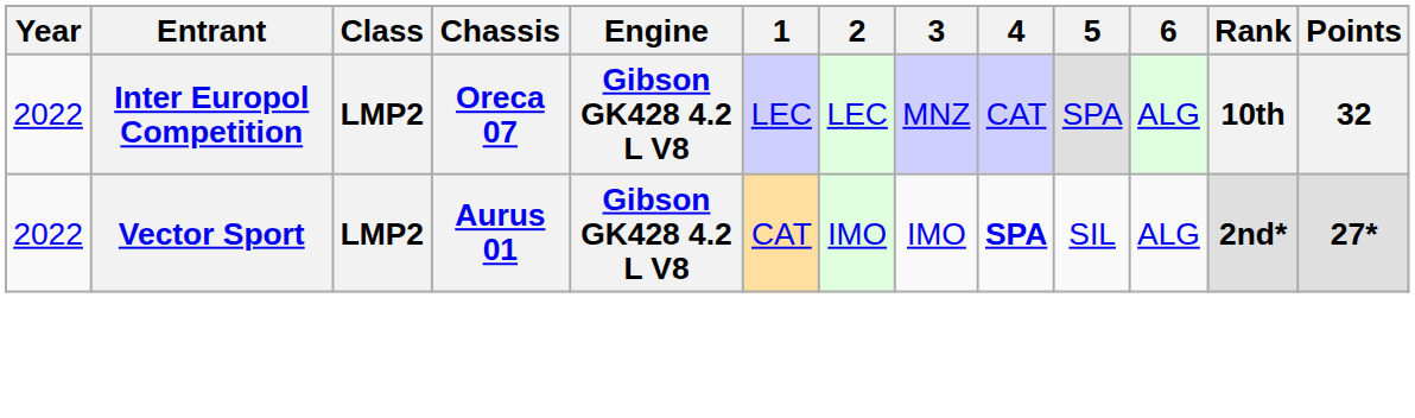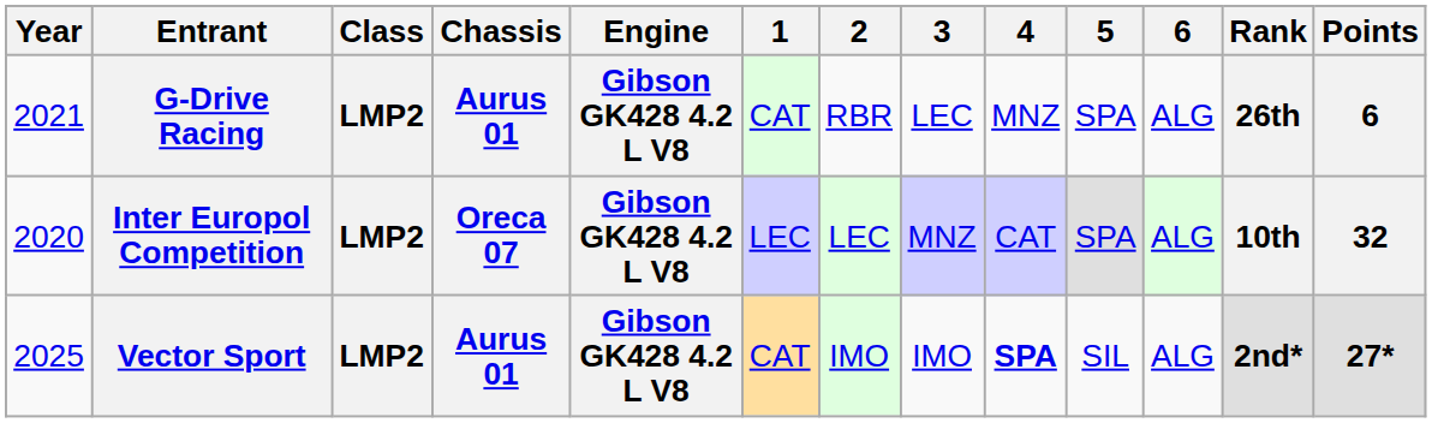+ row: 2021 | G-Drive Racing | LMP2 | Aurus 01 | Gibson GK428 4.2 L V8 | CAT | RBR | LEC | MNZ | SPA | ALG | 26th | 6
Inter Europol Competition | Year: 2022 -> 2020
Vector Sport | Year: 2022 -> 2025
